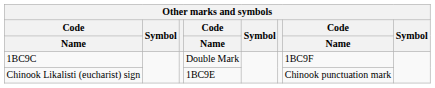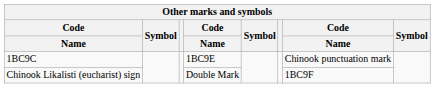1BC9C | column 4: Double Mark -> 1BC9E
1BC9C | column 7: 1BC9F -> Chinook punctuation mark
Chinook Likalisti (eucharist) sign | column 4: 1BC9E -> Double Mark
Chinook Likalisti (eucharist) sign | column 7: Chinook punctuation mark -> 1BC9F
